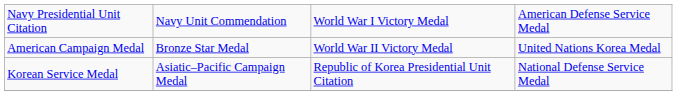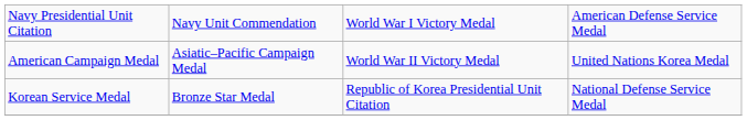American Campaign Medal | column 2: Bronze Star Medal -> Asiatic–Pacific Campaign Medal
Korean Service Medal | column 2: Asiatic–Pacific Campaign Medal -> Bronze Star Medal
